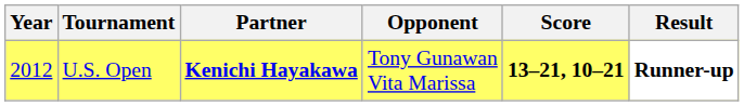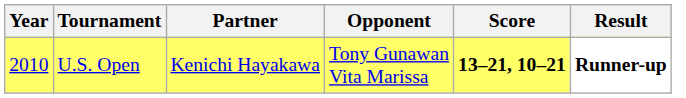U.S. Open | Year: 2012 -> 2010
U.S. Open | Partner: bold -> normal
